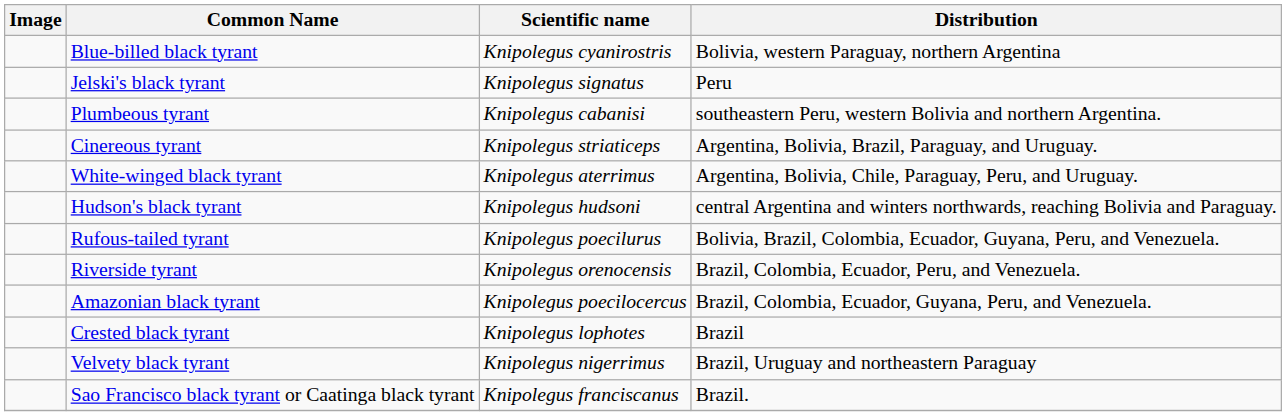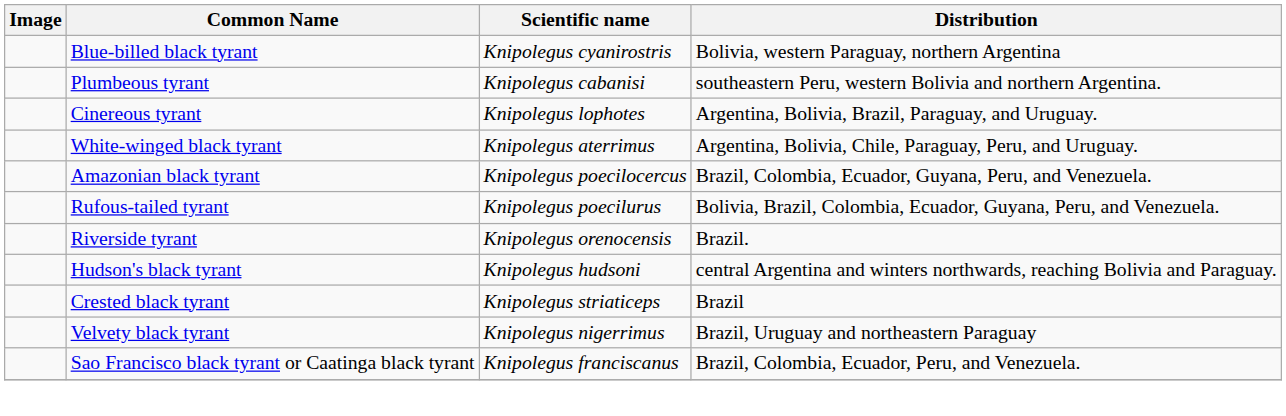- row: Jelski's black tyrant | Knipolegus signatus | Peru
Cinereous tyrant | Scientific name: Knipolegus striaticeps -> Knipolegus lophotes
rows swapped: Hudson's black tyrant <-> Amazonian black tyrant
Riverside tyrant | Distribution: Brazil, Colombia, Ecuador, Peru, and Venezuela. -> Brazil.
Crested black tyrant | Scientific name: Knipolegus lophotes -> Knipolegus striaticeps
Sao Francisco black tyrant or Caatinga black tyrant | Distribution: Brazil. -> Brazil, Colombia, Ecuador, Peru, and Venezuela.
